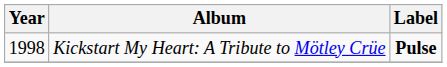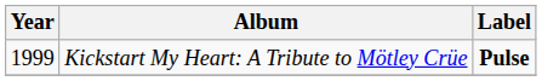Kickstart My Heart: A Tribute to Mötley Crüe | Year: 1998 -> 1999
